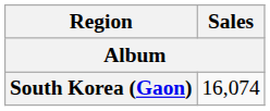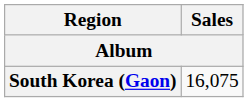South Korea (Gaon) | Sales: 16,074 -> 16,075
